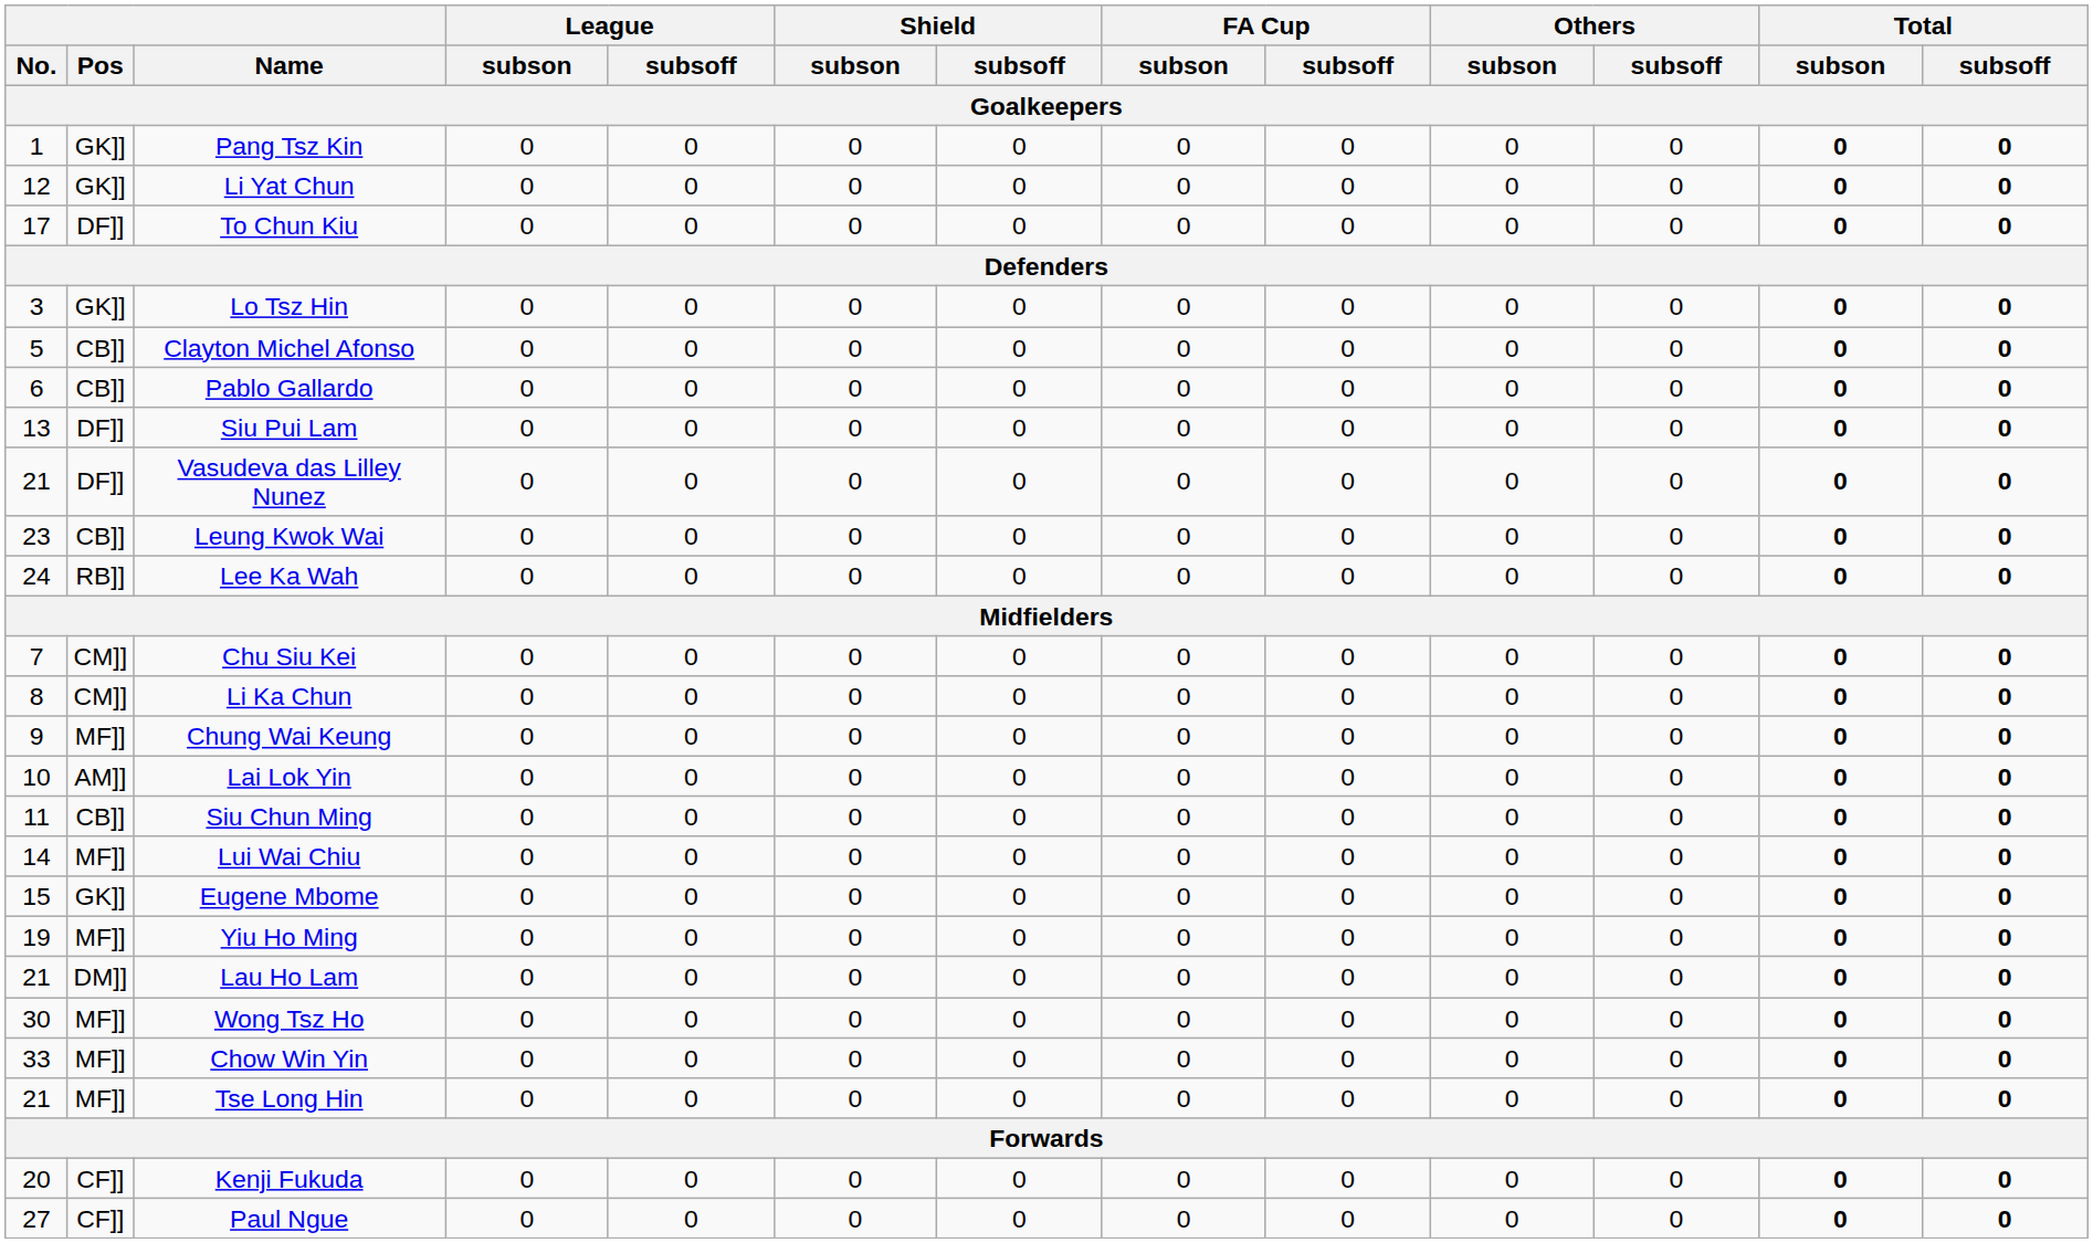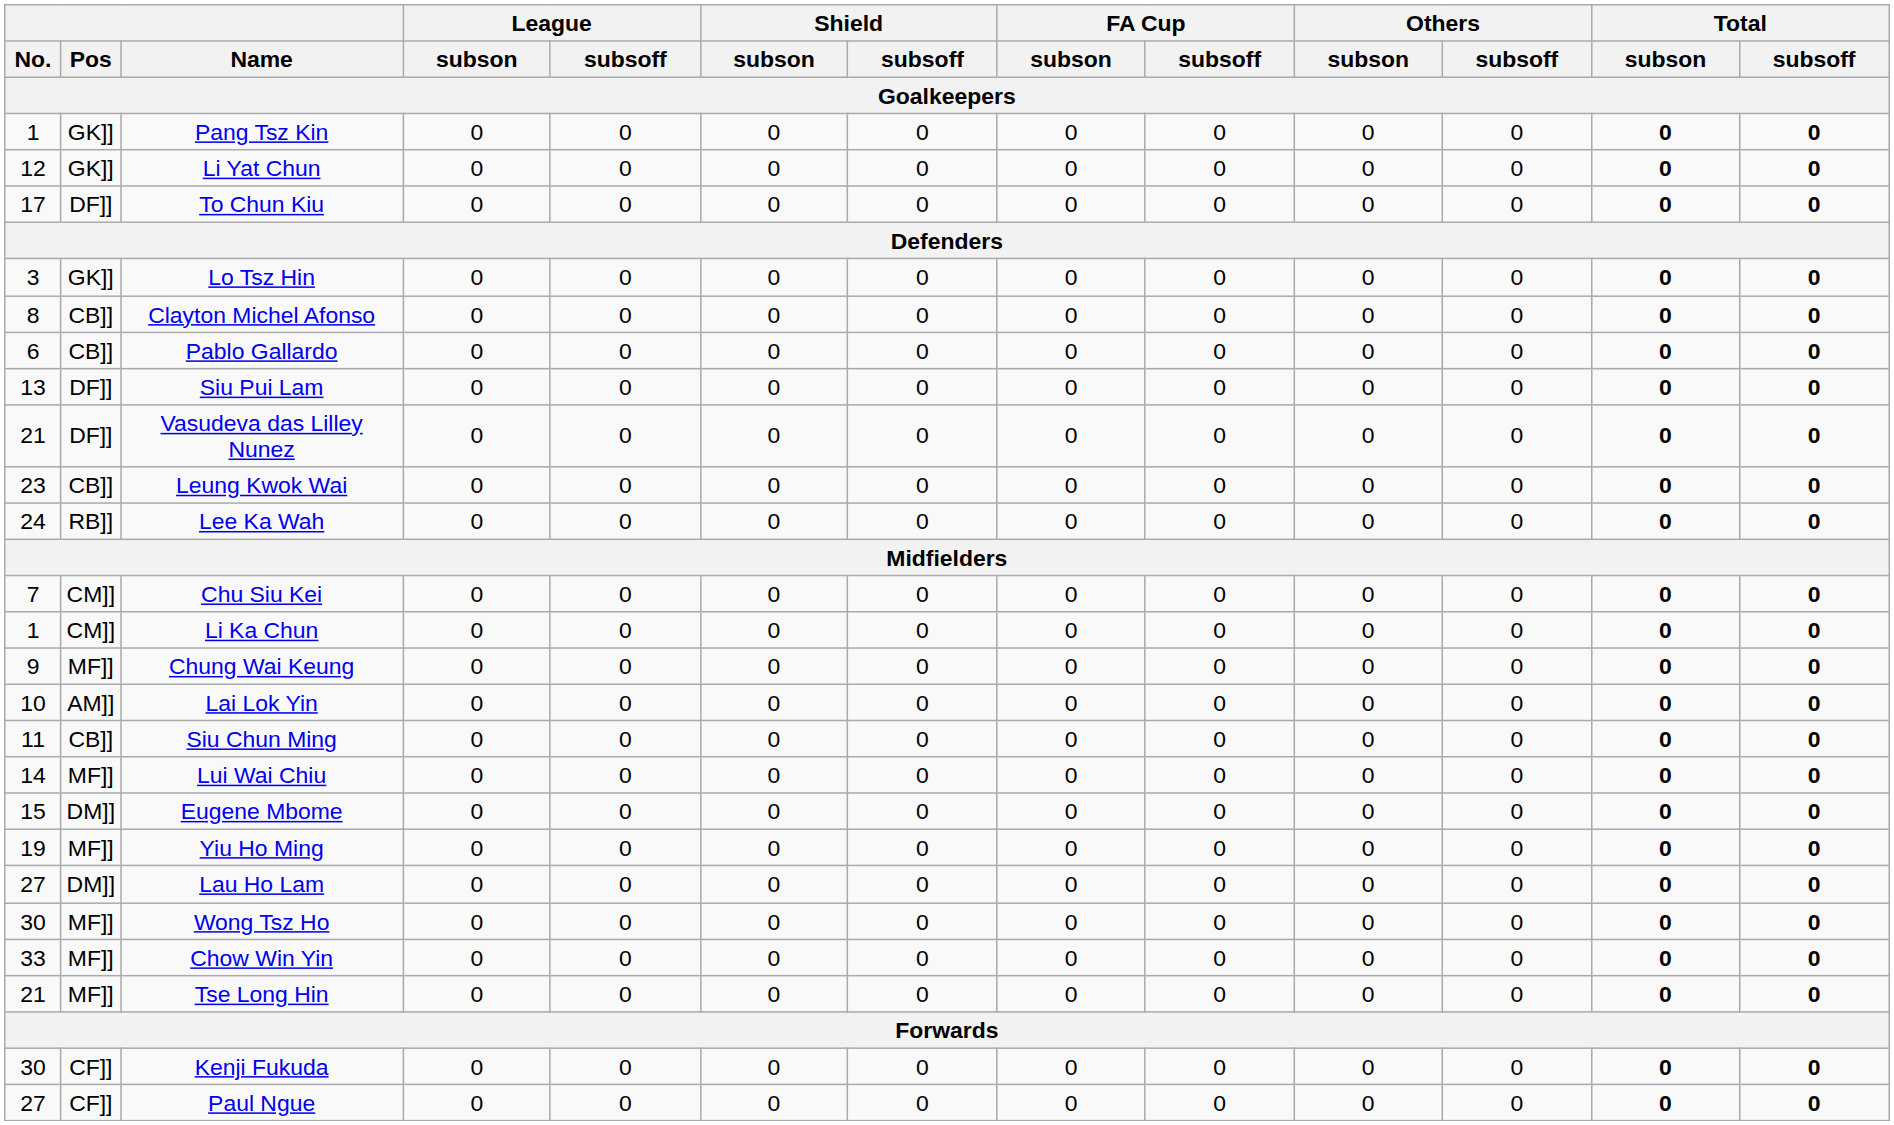Clayton Michel Afonso | No.: 5 -> 8
Li Ka Chun | No.: 8 -> 1
Eugene Mbome | Pos: GK]] -> DM]]
Lau Ho Lam | No.: 21 -> 27
Kenji Fukuda | No.: 20 -> 30
